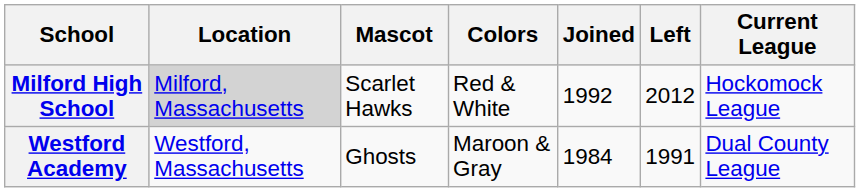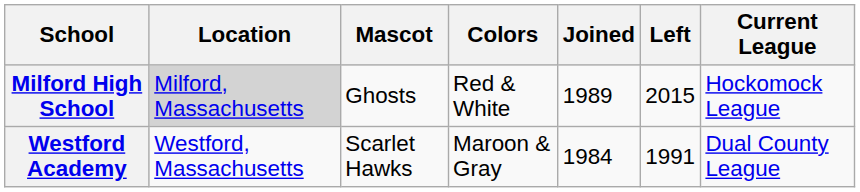Milford High School | Mascot: Scarlet Hawks -> Ghosts
Milford High School | Joined: 1992 -> 1989
Milford High School | Left: 2012 -> 2015
Westford Academy | Mascot: Ghosts -> Scarlet Hawks
